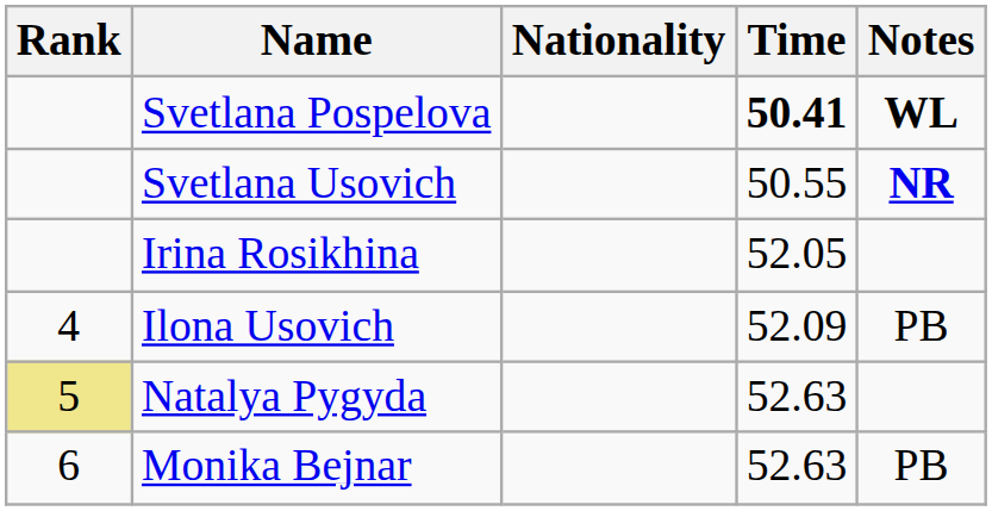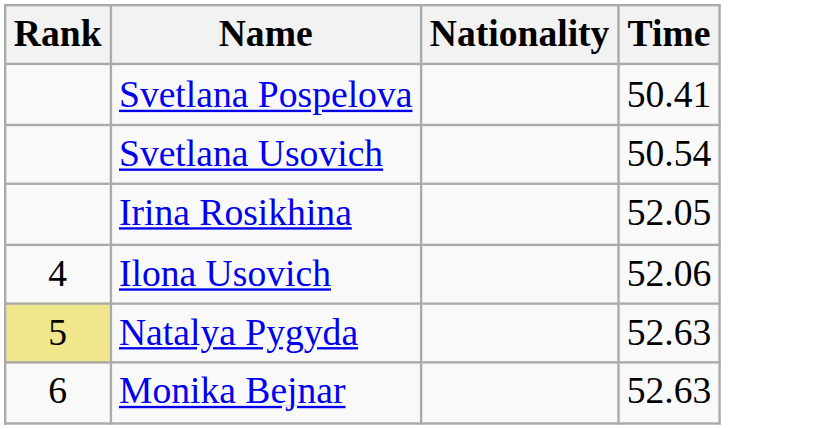- column: Notes | WL | NR | PB | PB
Svetlana Pospelova | Time: bold -> normal
Svetlana Usovich | Time: 50.55 -> 50.54
Ilona Usovich | Time: 52.09 -> 52.06
